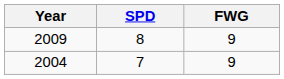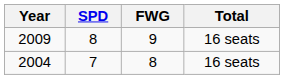+ column: Total | 16 seats | 16 seats
2004 | FWG: 9 -> 8
